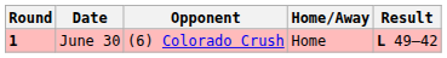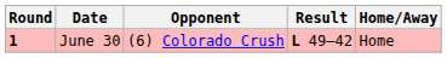columns swapped: Home/Away <-> Result
